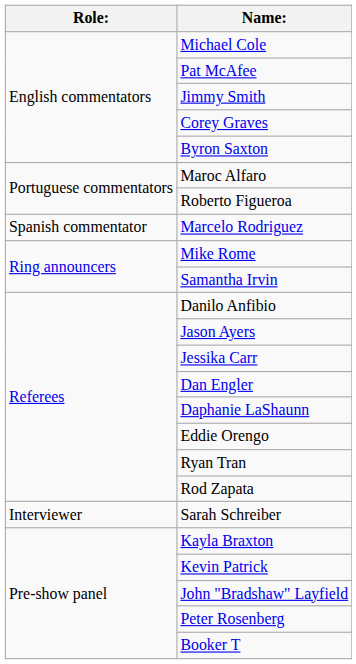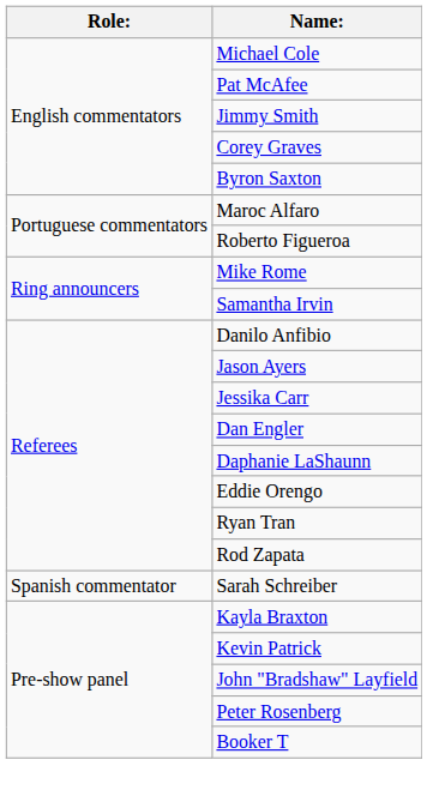- row: Spanish commentator | Marcelo Rodriguez
Sarah Schreiber | Role:: Interviewer -> Spanish commentator
